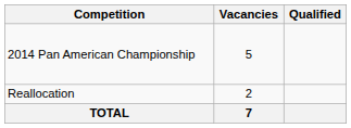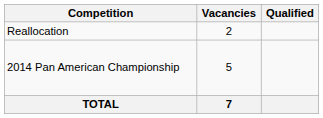rows swapped: 2014 Pan American Championship <-> Reallocation
